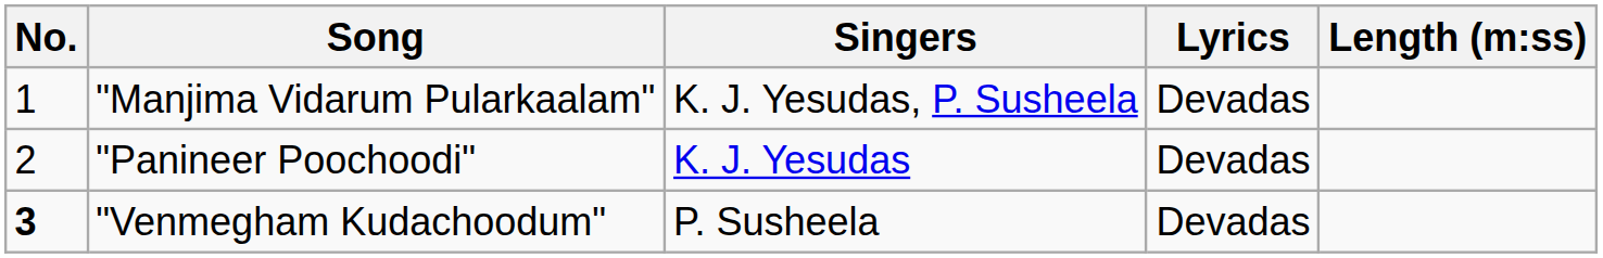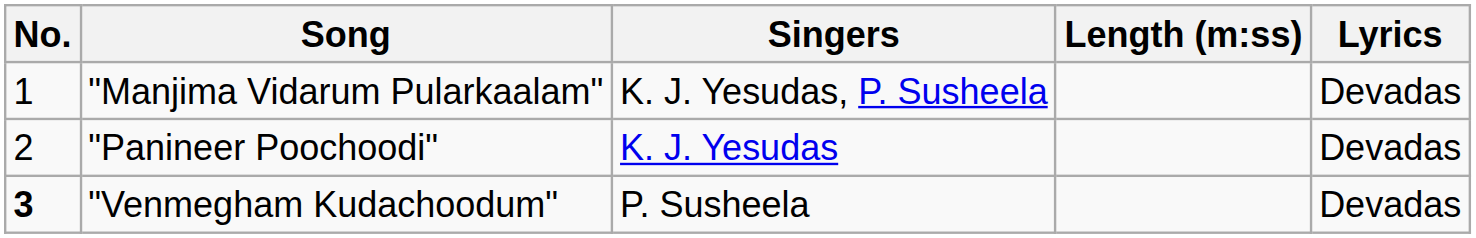columns swapped: Lyrics <-> Length (m:ss)
